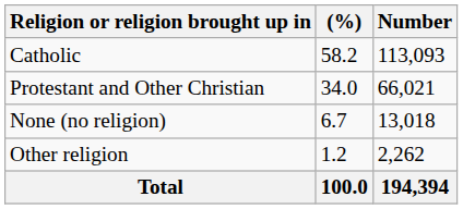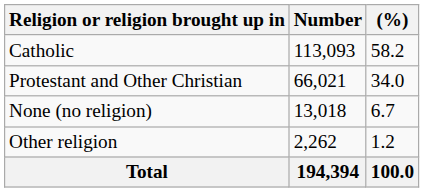columns swapped: Number <-> (%)
